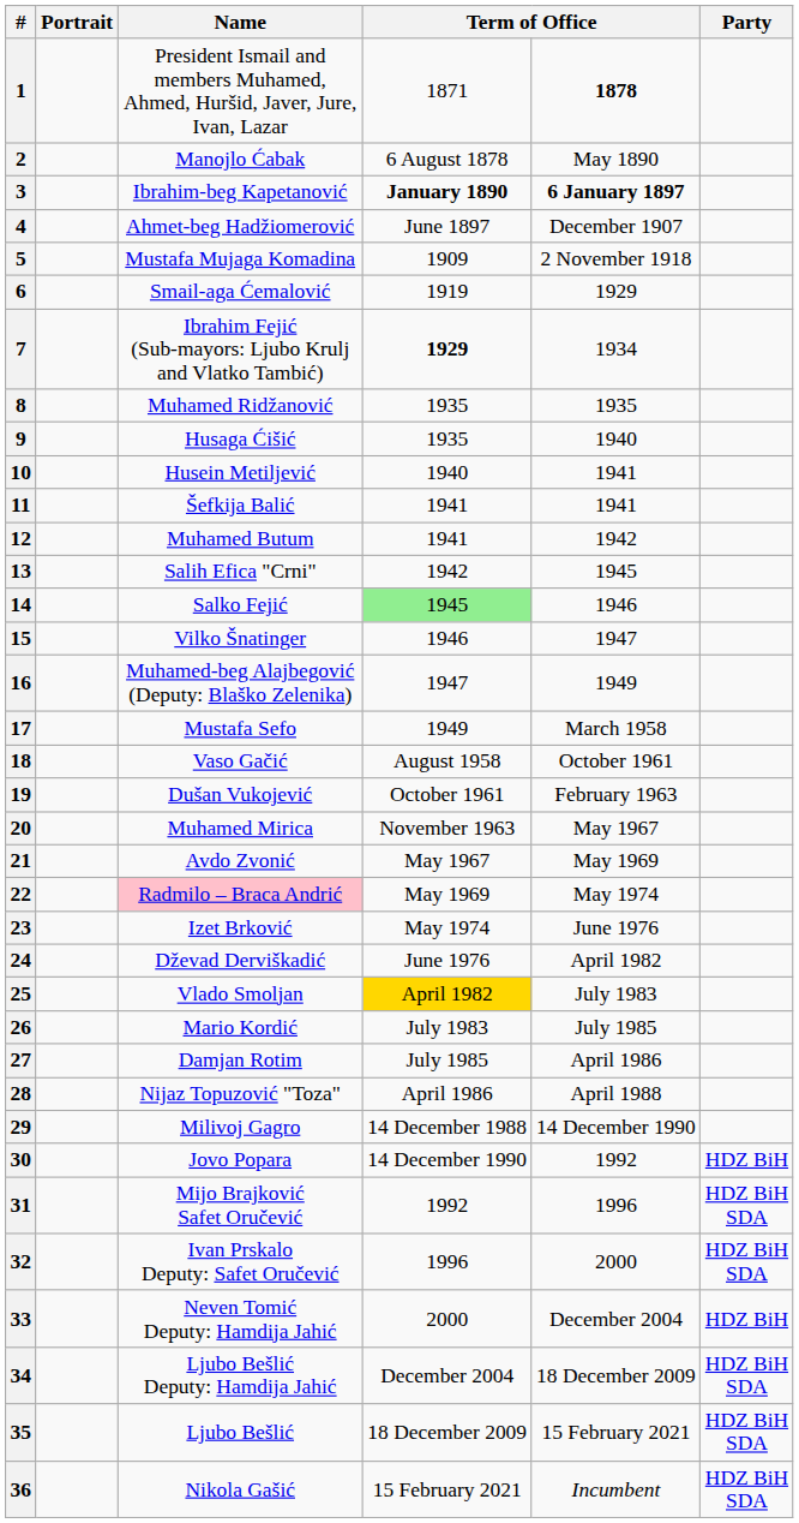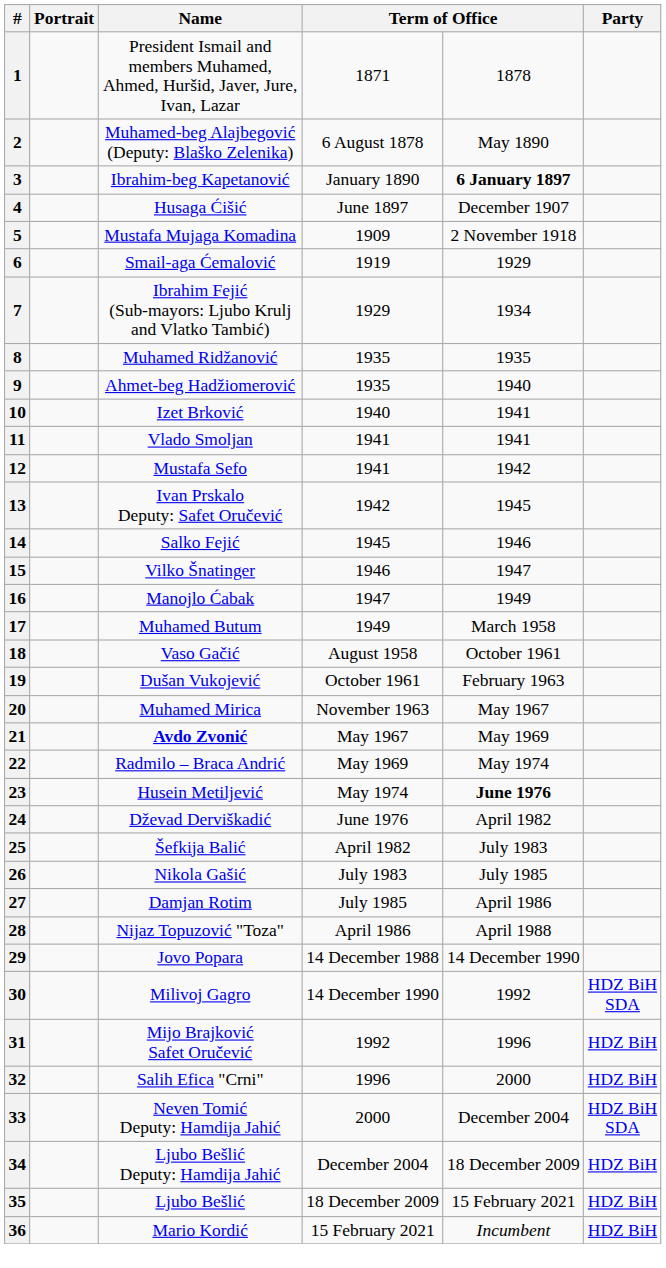1 | column 5: bold -> normal
2 | Name: Manojlo Ćabak -> Muhamed-beg Alajbegović (Deputy: Blaško Zelenika)
3 | column 4: bold -> normal
4 | Name: Ahmet-beg Hadžiomerović -> Husaga Ćišić
7 | column 4: bold -> normal
9 | Name: Husaga Ćišić -> Ahmet-beg Hadžiomerović
10 | Name: Husein Metiljević -> Izet Brković
11 | Name: Šefkija Balić -> Vlado Smoljan
12 | Name: Muhamed Butum -> Mustafa Sefo
13 | Name: Salih Efica "Crni" -> Ivan Prskalo Deputy: Safet Oručević
14 | column 4: lightgreen background -> no background
16 | Name: Muhamed-beg Alajbegović (Deputy: Blaško Zelenika) -> Manojlo Ćabak
17 | Name: Mustafa Sefo -> Muhamed Butum
21 | Name: normal -> bold
22 | Name: pink background -> no background
23 | Name: Izet Brković -> Husein Metiljević
23 | column 5: normal -> bold
25 | Name: Vlado Smoljan -> Šefkija Balić
25 | column 4: gold background -> no background
26 | Name: Mario Kordić -> Nikola Gašić
29 | Name: Milivoj Gagro -> Jovo Popara
30 | Name: Jovo Popara -> Milivoj Gagro
30 | Party: HDZ BiH -> HDZ BiH SDA
31 | Party: HDZ BiH SDA -> HDZ BiH
32 | Name: Ivan Prskalo Deputy: Safet Oručević -> Salih Efica "Crni"
32 | Party: HDZ BiH SDA -> HDZ BiH
33 | Party: HDZ BiH -> HDZ BiH SDA
34 | Party: HDZ BiH SDA -> HDZ BiH
35 | Party: HDZ BiH SDA -> HDZ BiH
36 | Name: Nikola Gašić -> Mario Kordić
36 | Party: HDZ BiH SDA -> HDZ BiH
